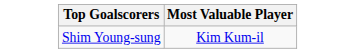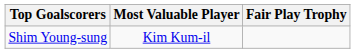+ column: Fair Play Trophy
